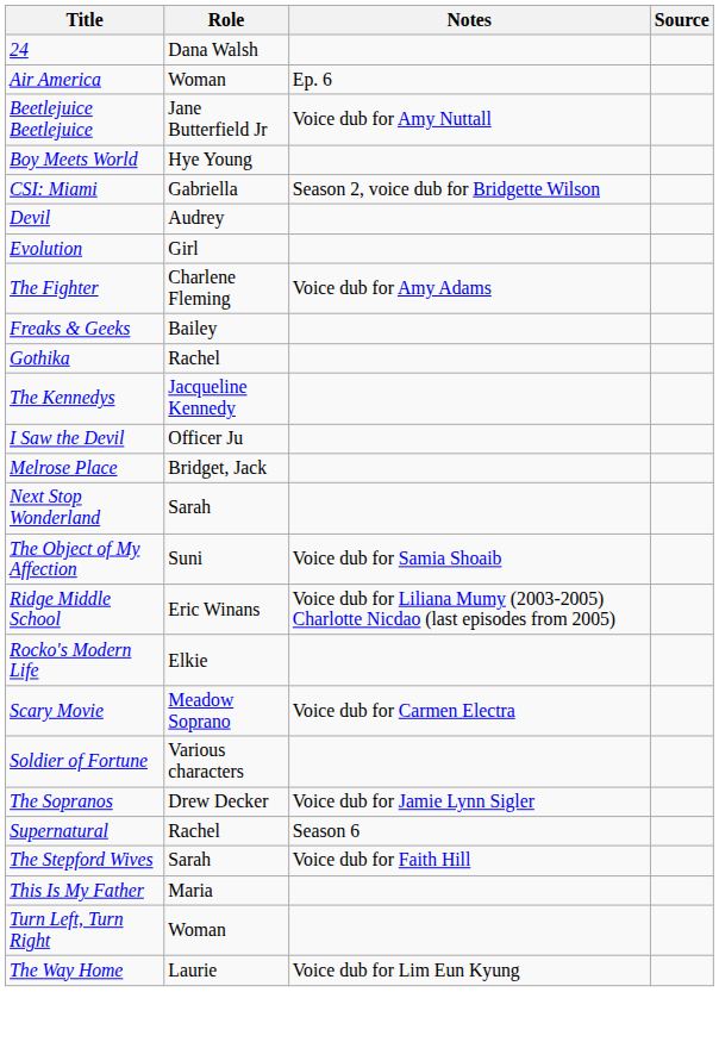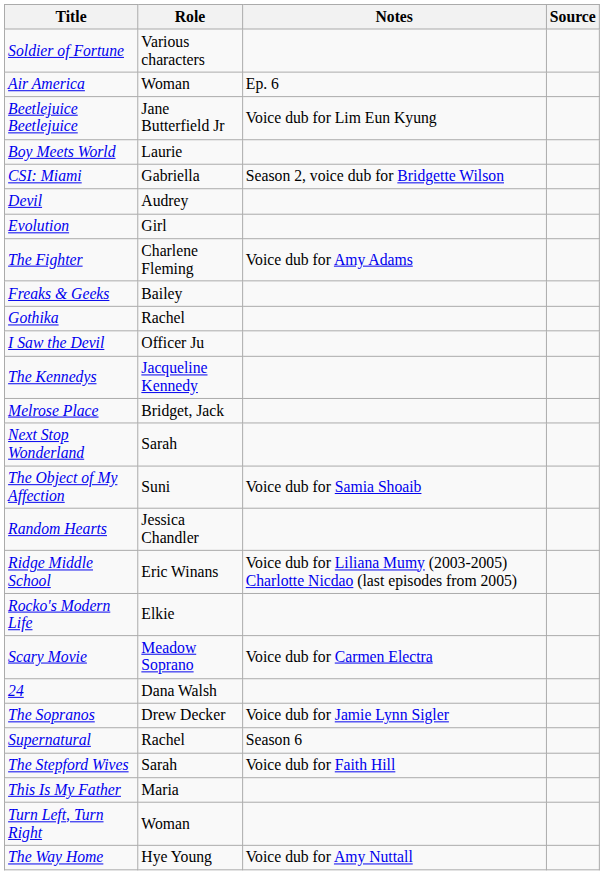rows swapped: 24 <-> Soldier of Fortune
Beetlejuice Beetlejuice | Notes: Voice dub for Amy Nuttall -> Voice dub for Lim Eun Kyung
Boy Meets World | Role: Hye Young -> Laurie
rows swapped: I Saw the Devil <-> The Kennedys
+ row: Random Hearts | Jessica Chandler
The Way Home | Role: Laurie -> Hye Young
The Way Home | Notes: Voice dub for Lim Eun Kyung -> Voice dub for Amy Nuttall
